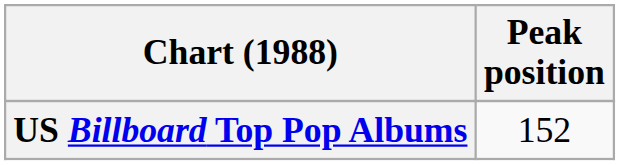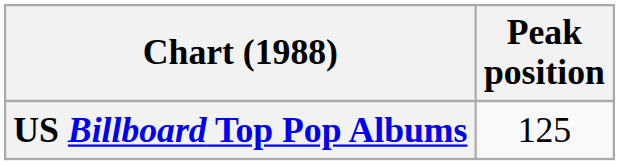US Billboard Top Pop Albums | Peak position: 152 -> 125
